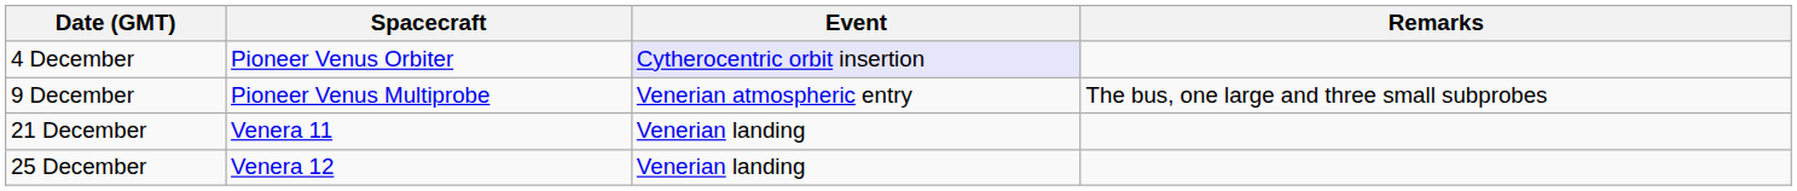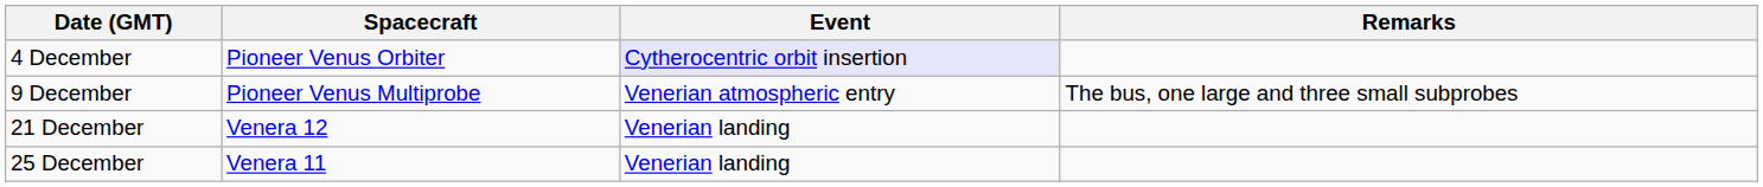21 December | Spacecraft: Venera 11 -> Venera 12
25 December | Spacecraft: Venera 12 -> Venera 11
